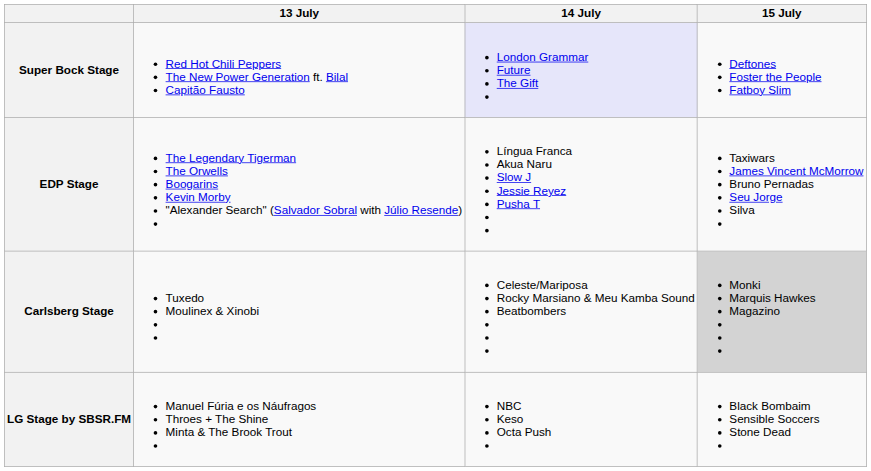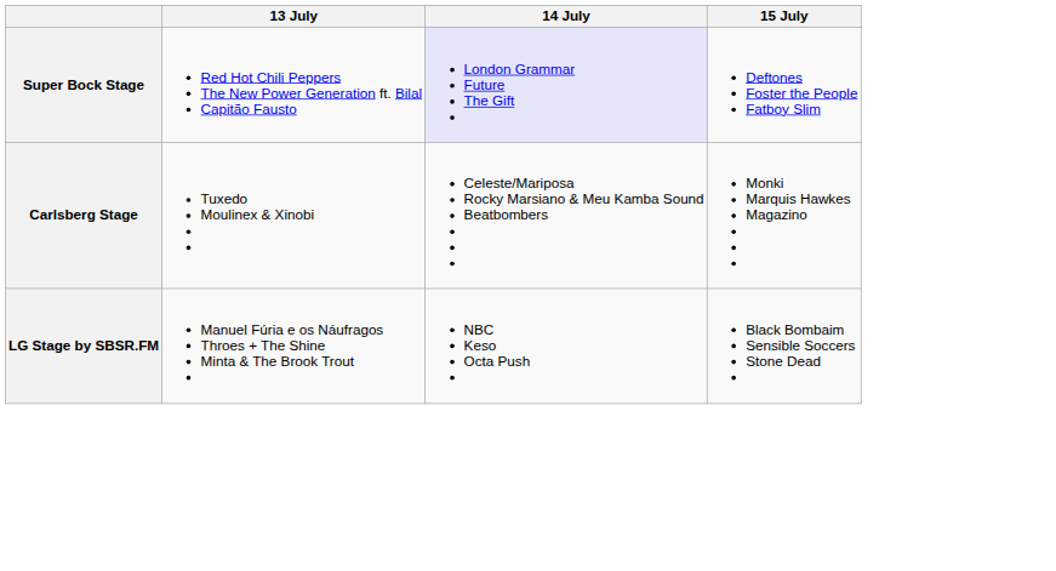- row: EDP Stage | The Legendary Tigerman The Orwells Boogarins Kevin Morby "Alexander Search" (Salvador Sobral with Júlio Resende) | Língua Franca Akua Naru Slow J Jessie Reyez Pusha T | Taxiwars James Vincent McMorrow Bruno Pernadas Seu Jorge Silva
Carlsberg Stage | 15 July: lightgrey background -> no background
